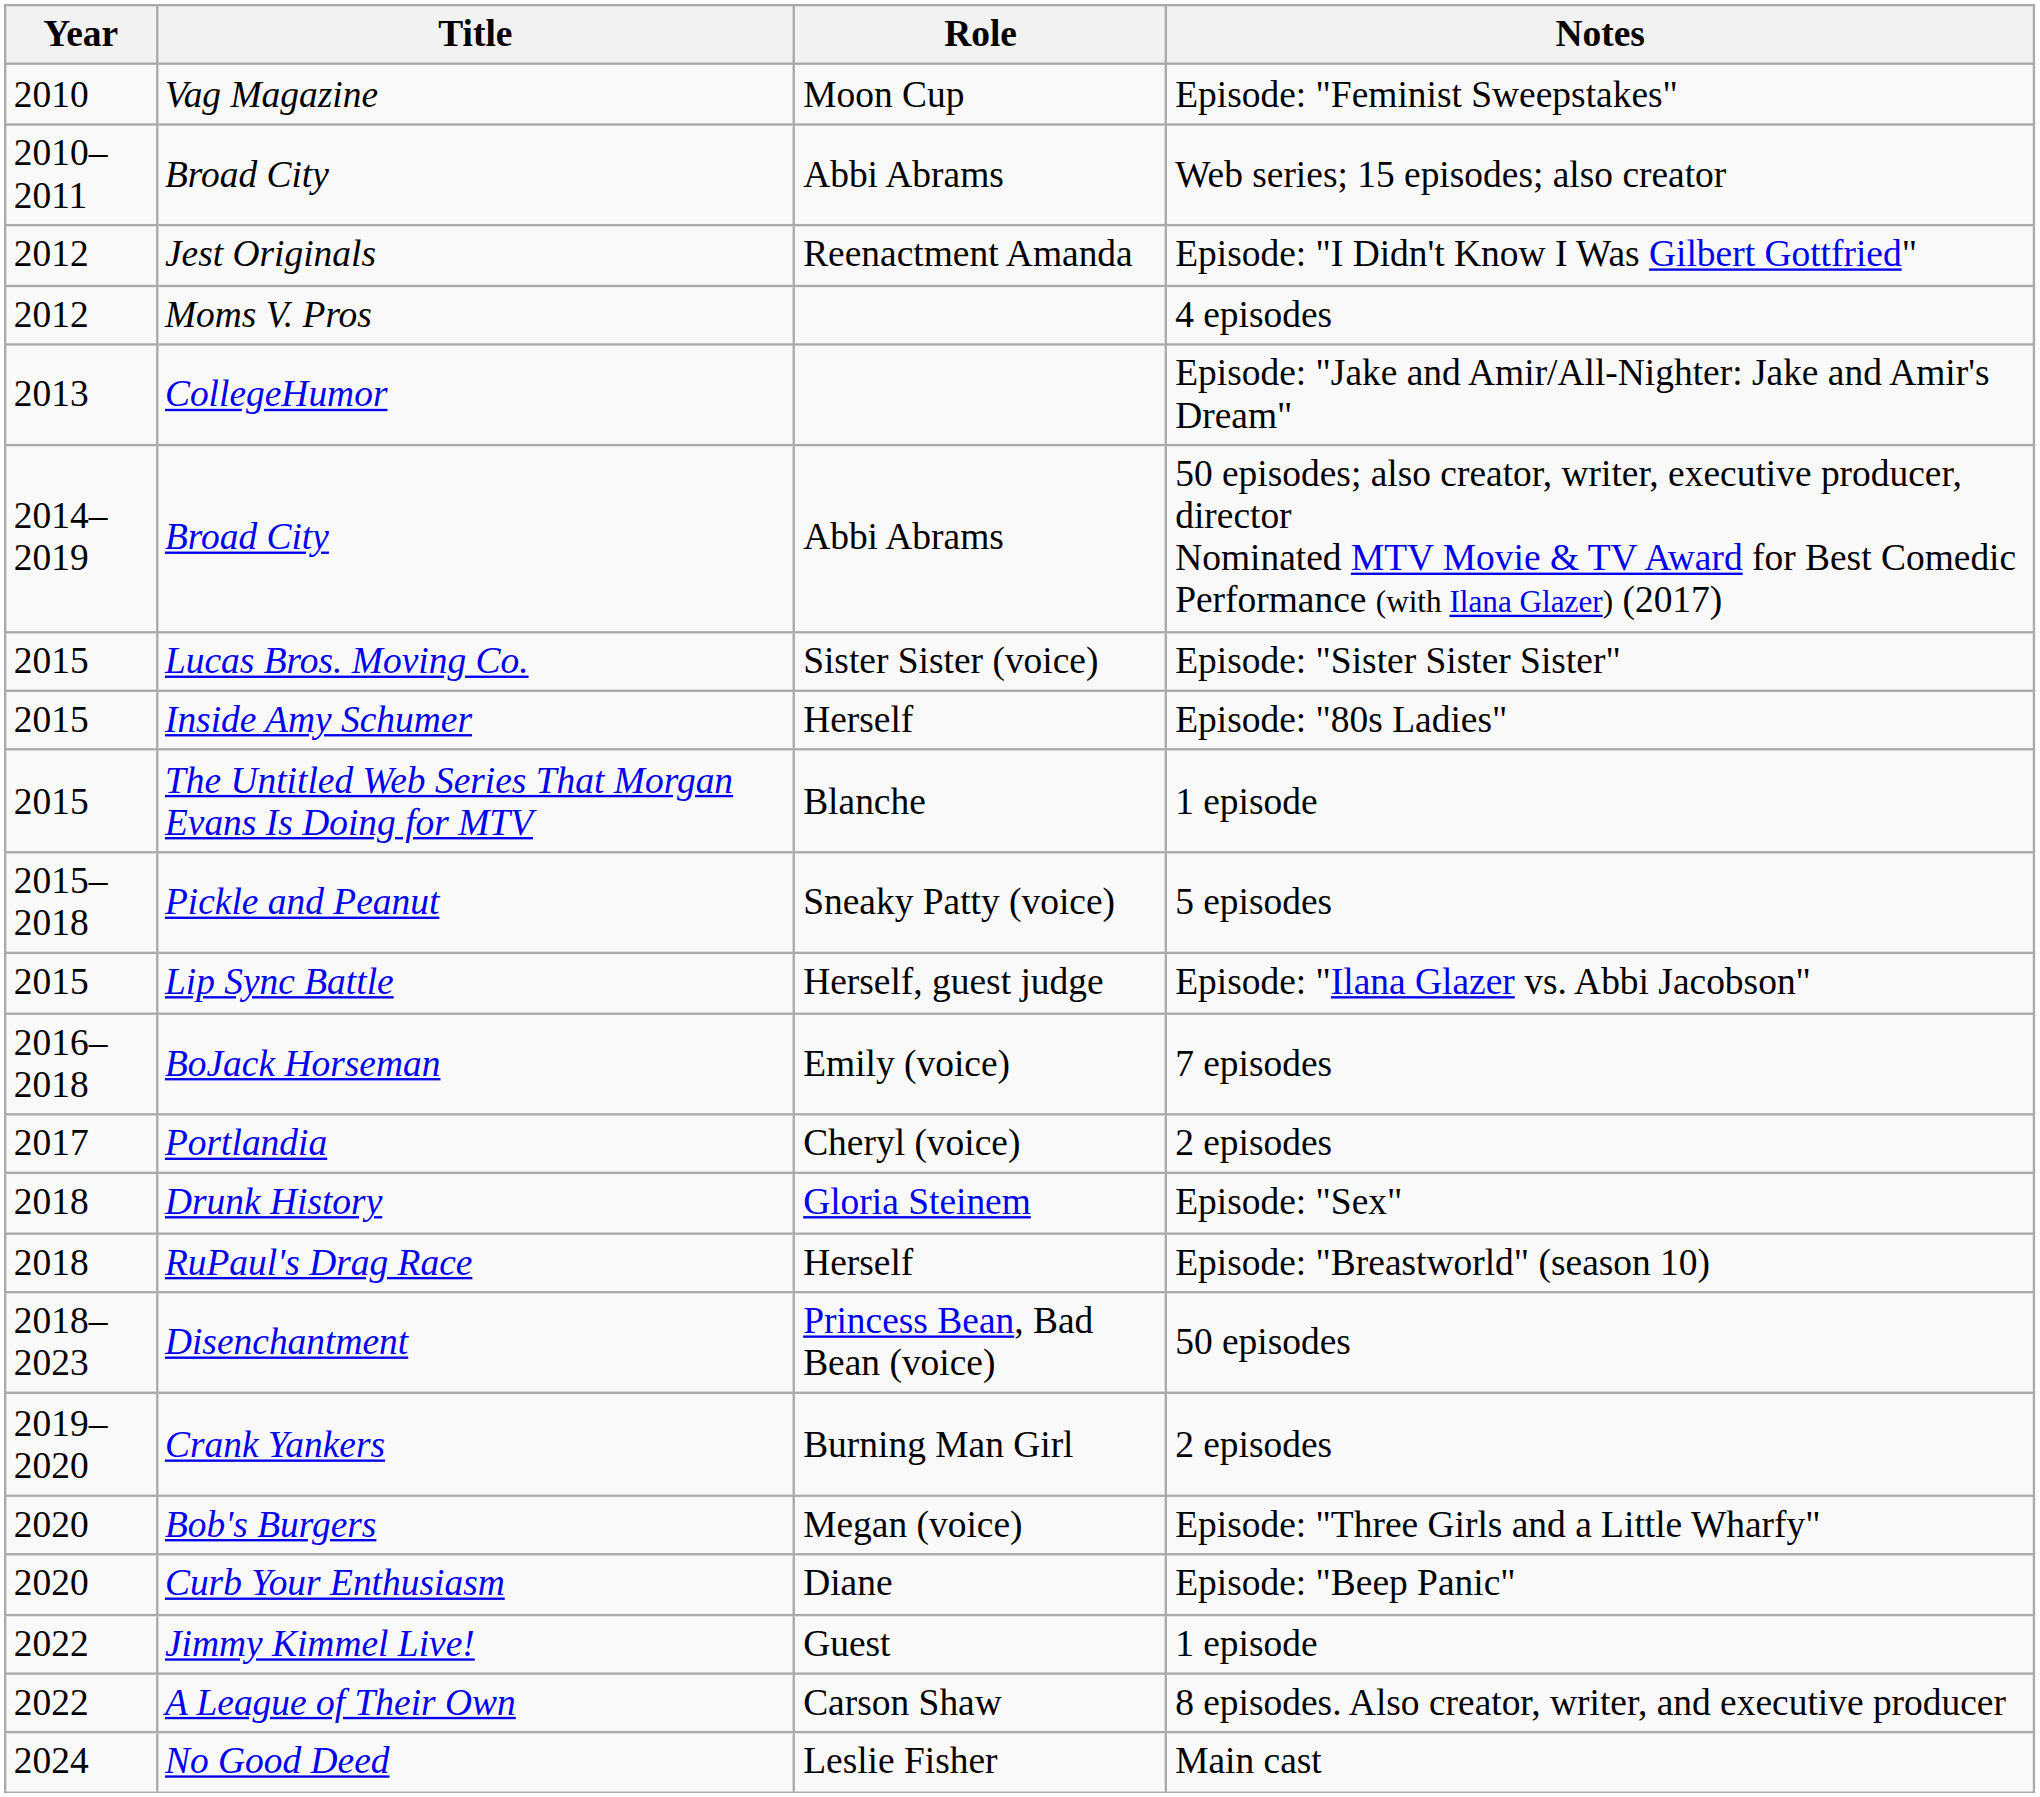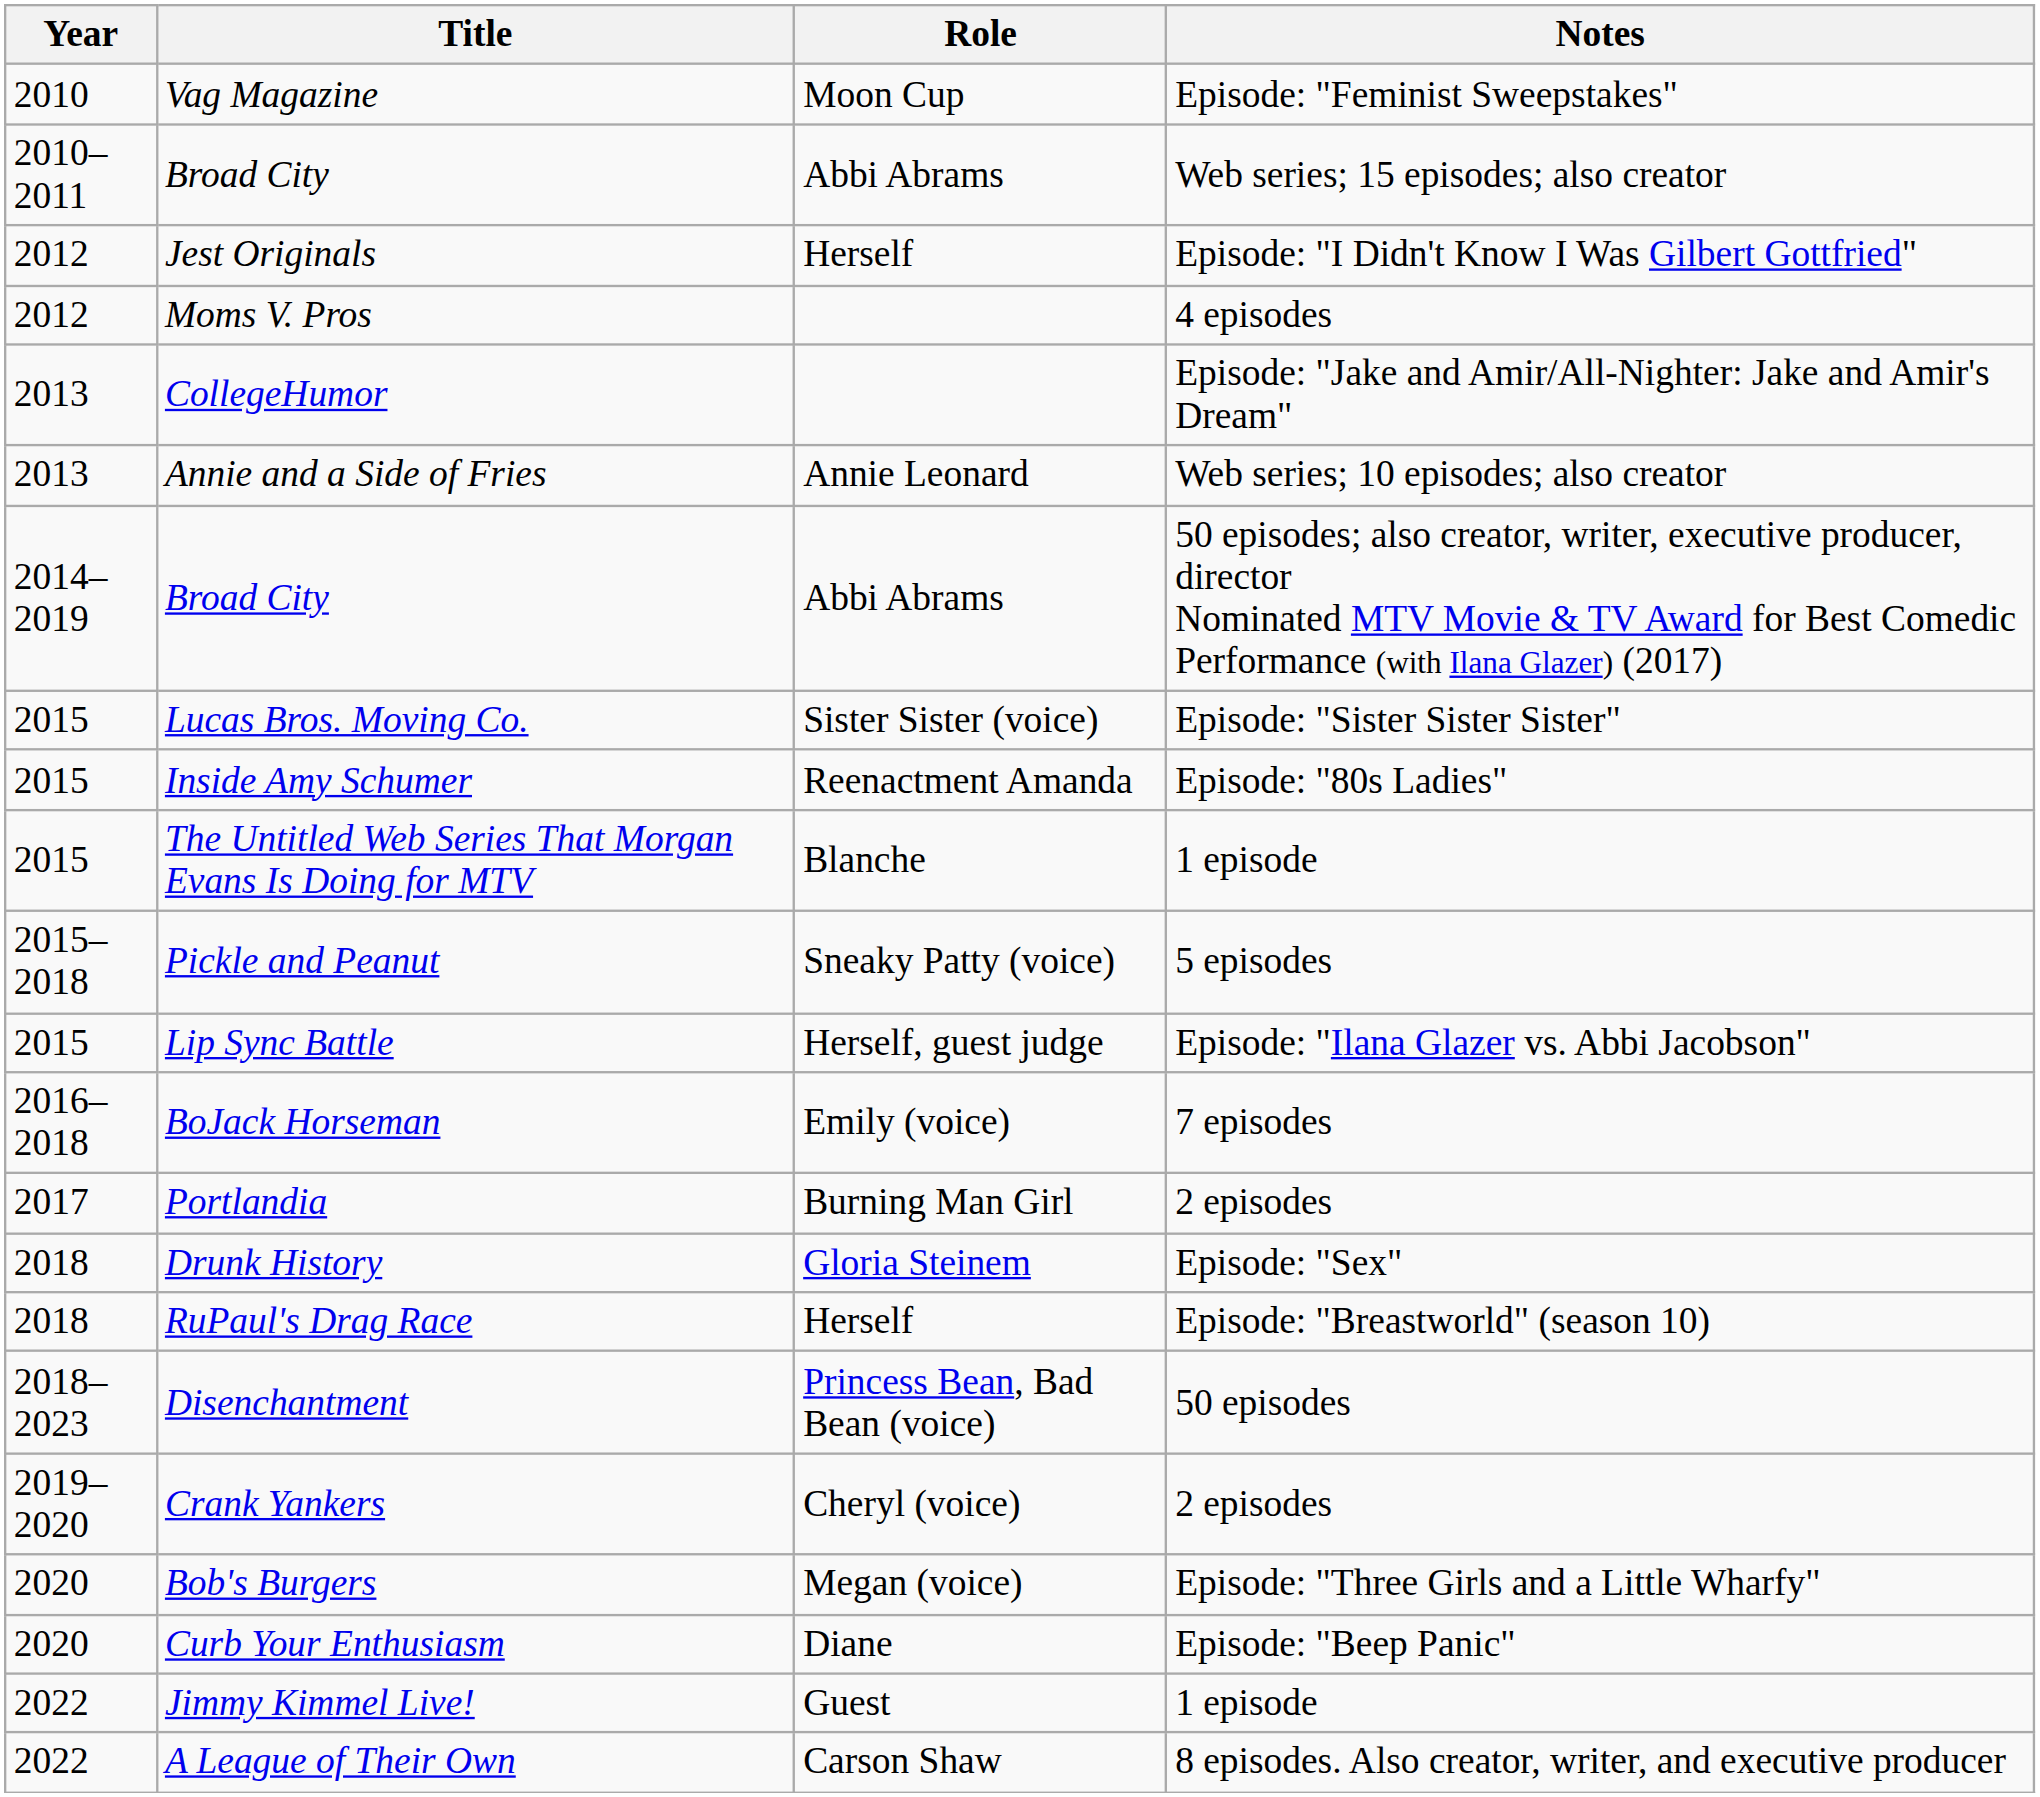Jest Originals | Role: Reenactment Amanda -> Herself
+ row: 2013 | Annie and a Side of Fries | Annie Leonard | Web series; 10 episodes; also creator
Inside Amy Schumer | Role: Herself -> Reenactment Amanda
Portlandia | Role: Cheryl (voice) -> Burning Man Girl
Crank Yankers | Role: Burning Man Girl -> Cheryl (voice)
- row: 2024 | No Good Deed | Leslie Fisher | Main cast
